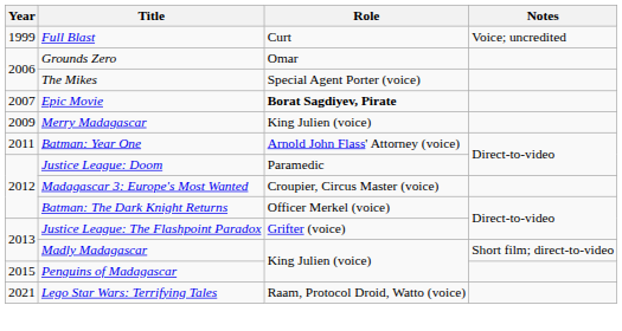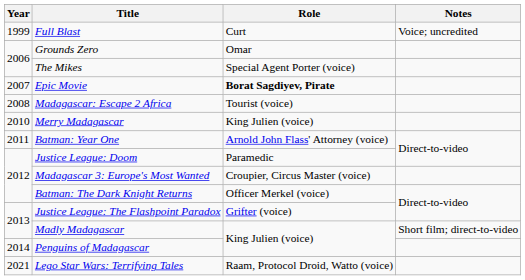+ row: 2008 | Madagascar: Escape 2 Africa | Tourist (voice)
Merry Madagascar | Year: 2009 -> 2010
Penguins of Madagascar | Year: 2015 -> 2014
